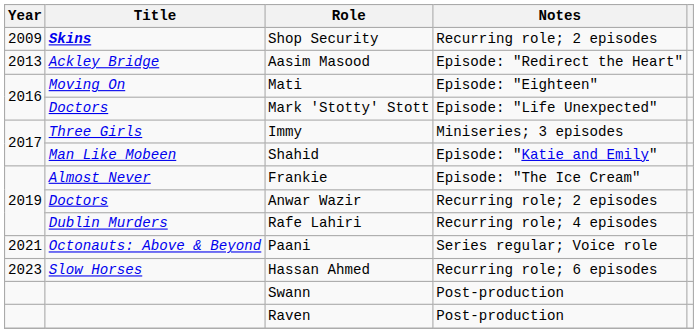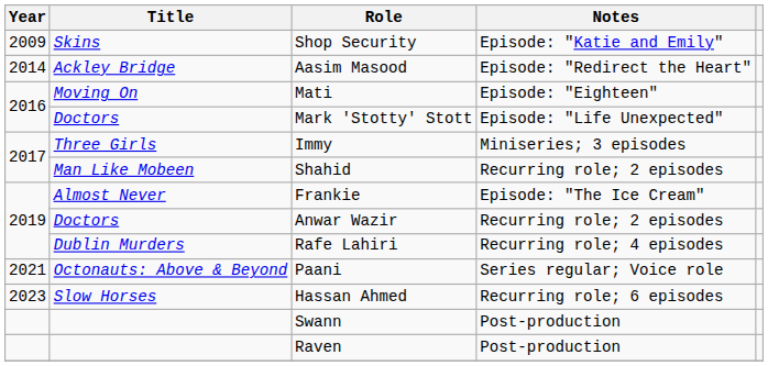Shop Security | Title: bold -> normal
Shop Security | Notes: Recurring role; 2 episodes -> Episode: "Katie and Emily"
Aasim Masood | Year: 2013 -> 2014
Shahid | Notes: Episode: "Katie and Emily" -> Recurring role; 2 episodes
